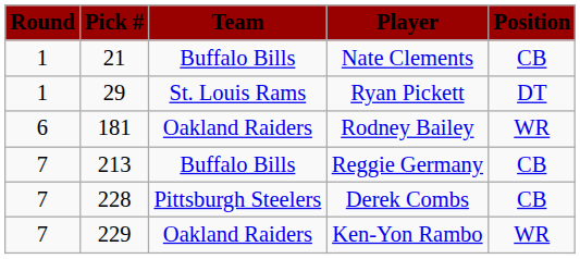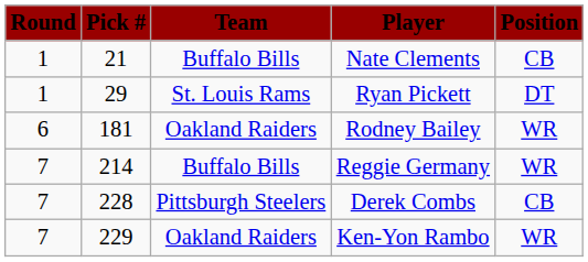Reggie Germany | Pick #: 213 -> 214
Reggie Germany | Position: CB -> WR
